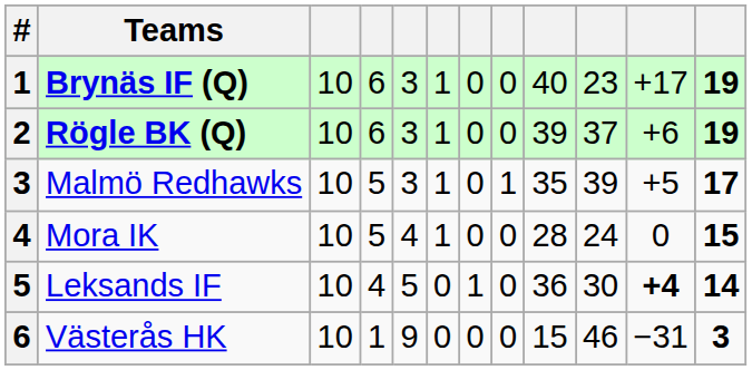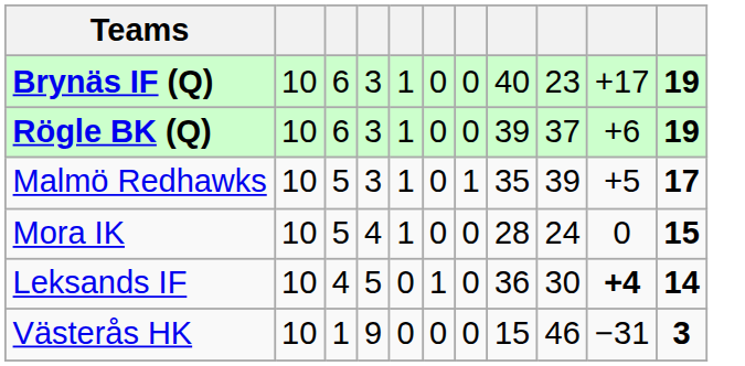- column: # | 1 | 2 | 3 | 4 | 5 | 6
